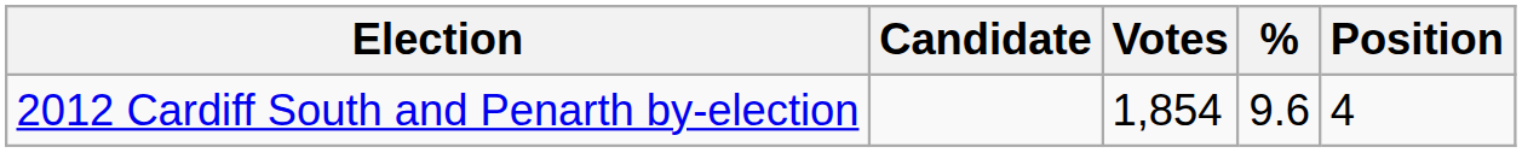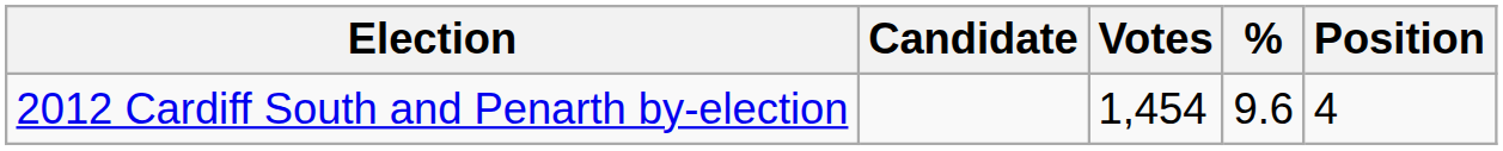2012 Cardiff South and Penarth by-election | Votes: 1,854 -> 1,454
